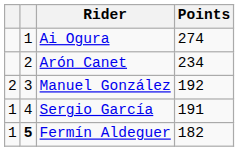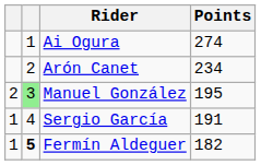Manuel González | column 2: no background -> lightgreen background
Manuel González | Points: 192 -> 195
